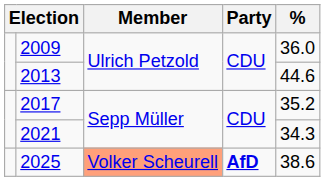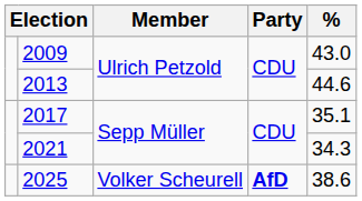2009 | %: 36.0 -> 43.0
2017 | %: 35.2 -> 35.1
2025 | Member: lightsalmon background -> no background
